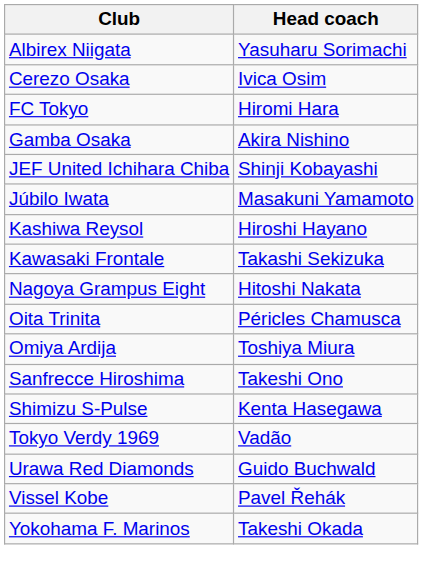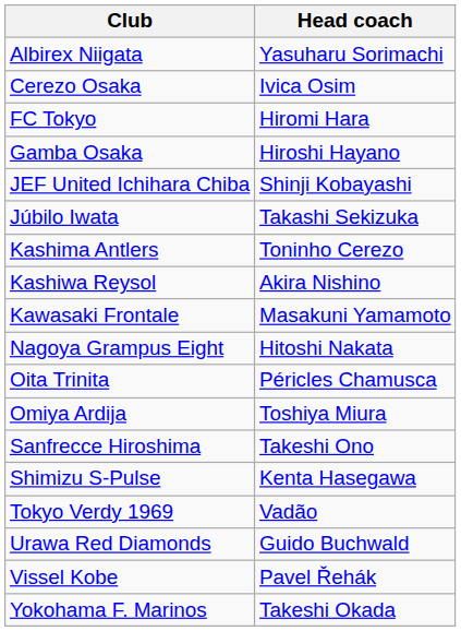Gamba Osaka | Head coach: Akira Nishino -> Hiroshi Hayano
Júbilo Iwata | Head coach: Masakuni Yamamoto -> Takashi Sekizuka
+ row: Kashima Antlers | Toninho Cerezo
Kashiwa Reysol | Head coach: Hiroshi Hayano -> Akira Nishino
Kawasaki Frontale | Head coach: Takashi Sekizuka -> Masakuni Yamamoto
